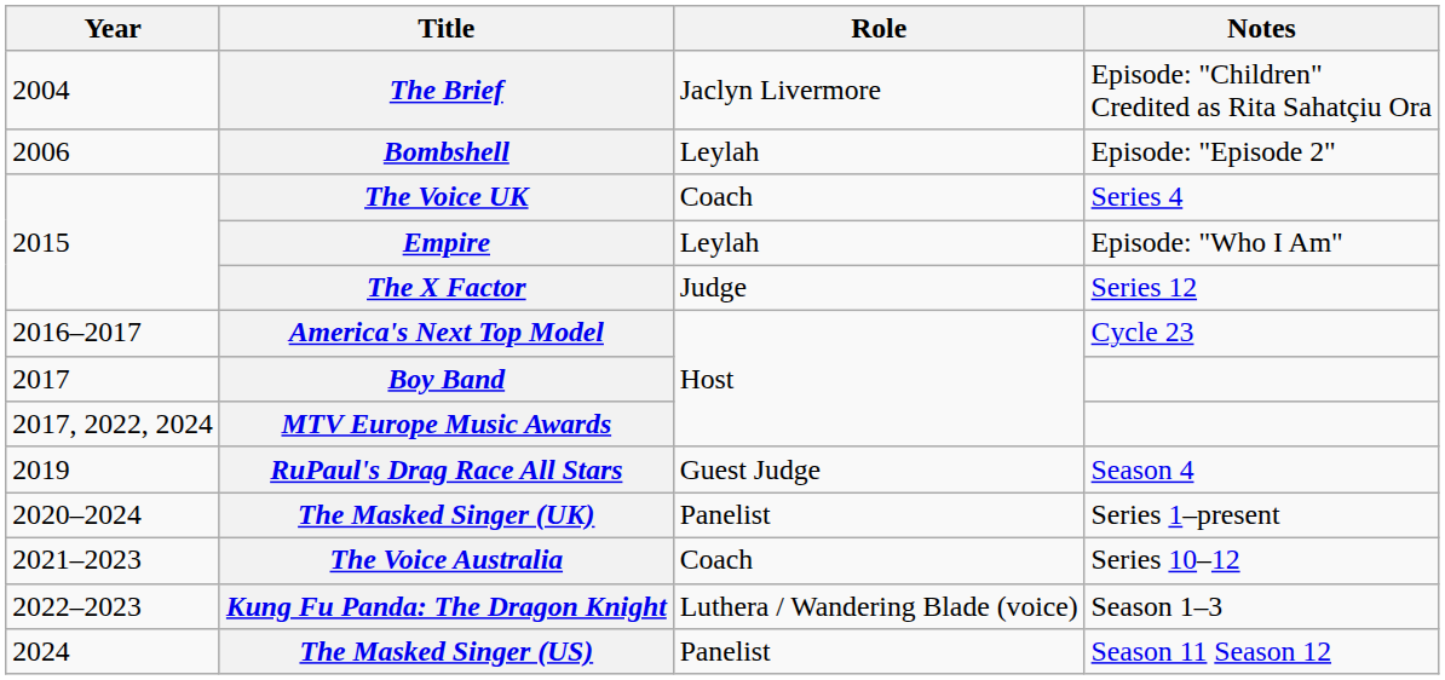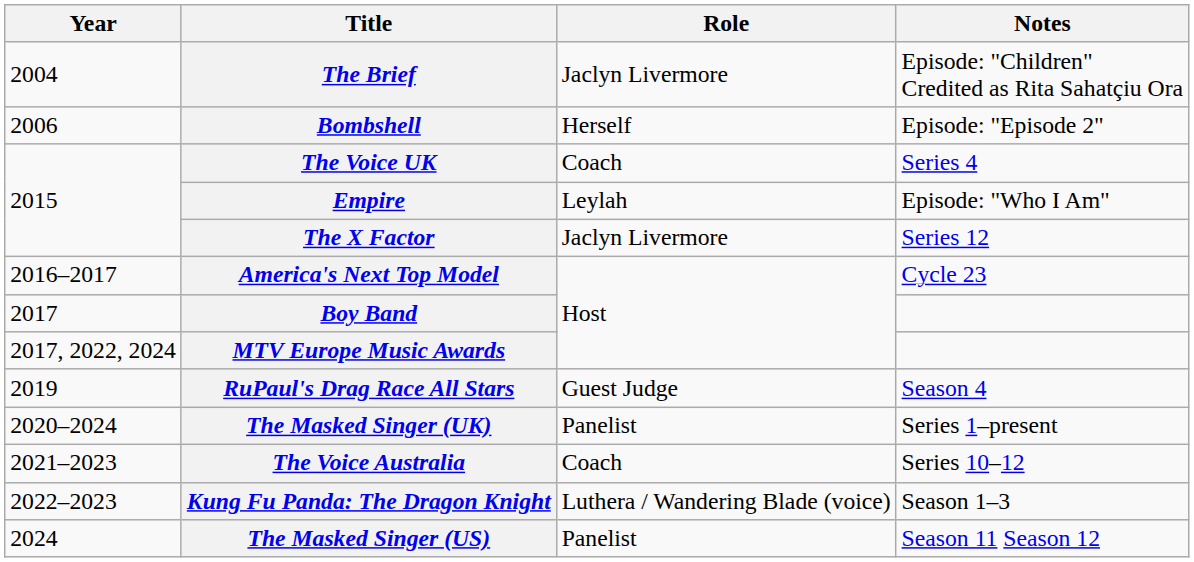Bombshell | Role: Leylah -> Herself
The X Factor | Role: Judge -> Jaclyn Livermore
